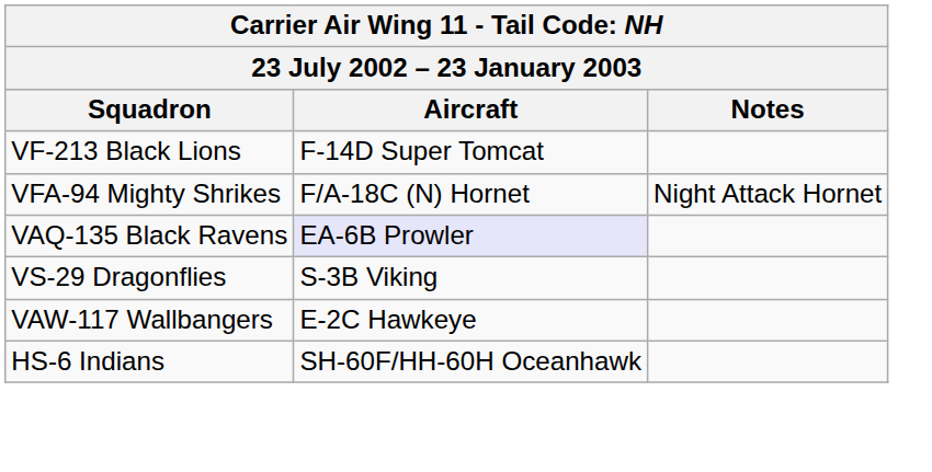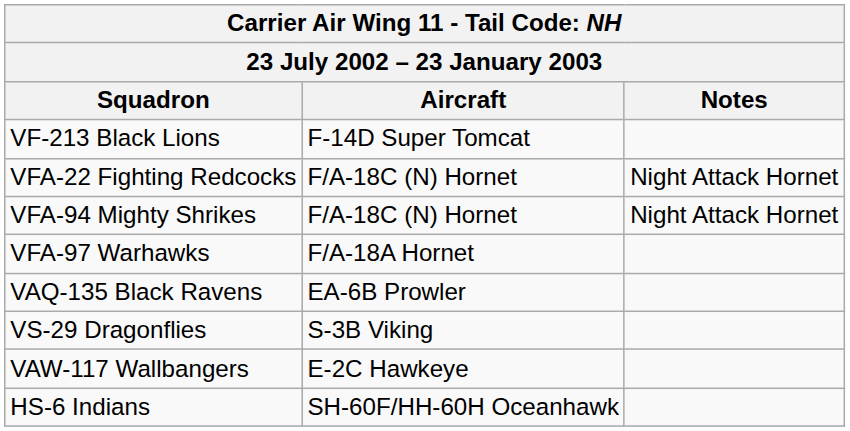+ row: VFA-22 Fighting Redcocks | F/A-18C (N) Hornet | Night Attack Hornet
+ row: VFA-97 Warhawks | F/A-18A Hornet
VAQ-135 Black Ravens | Aircraft: lavender background -> no background
